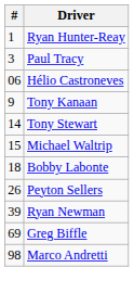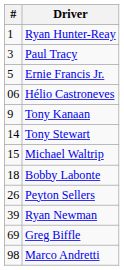+ row: 5 | Ernie Francis Jr.
